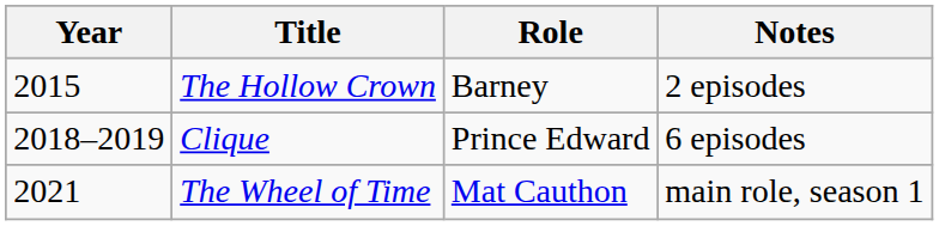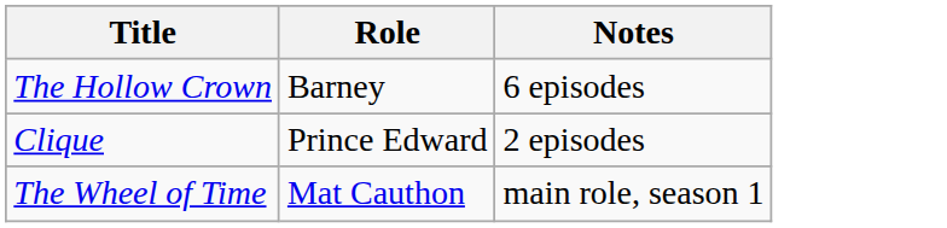- column: Year | 2015 | 2018–2019 | 2021
The Hollow Crown | Notes: 2 episodes -> 6 episodes
Clique | Notes: 6 episodes -> 2 episodes
